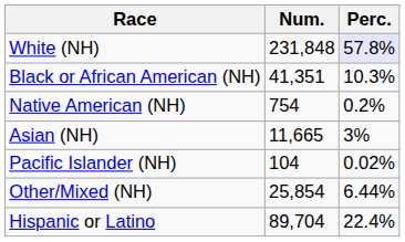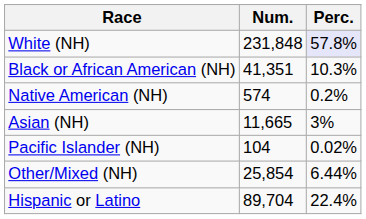Native American (NH) | Num.: 754 -> 574
